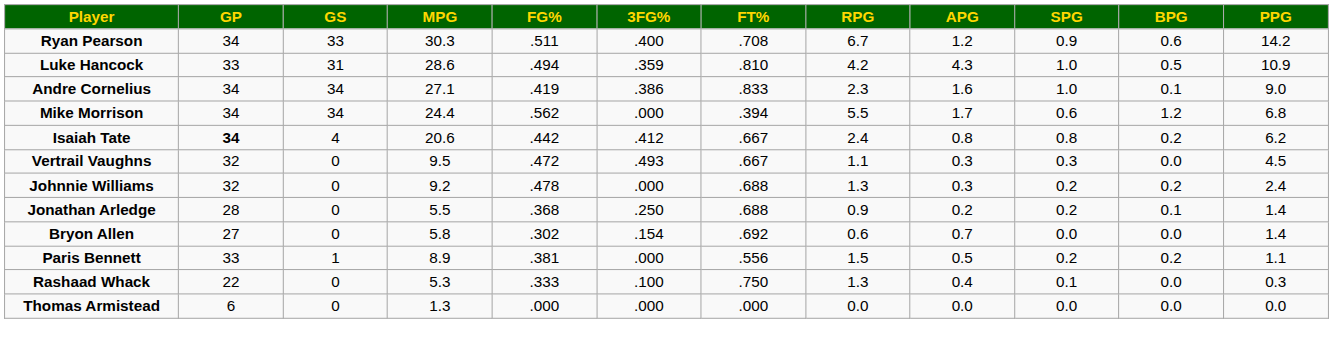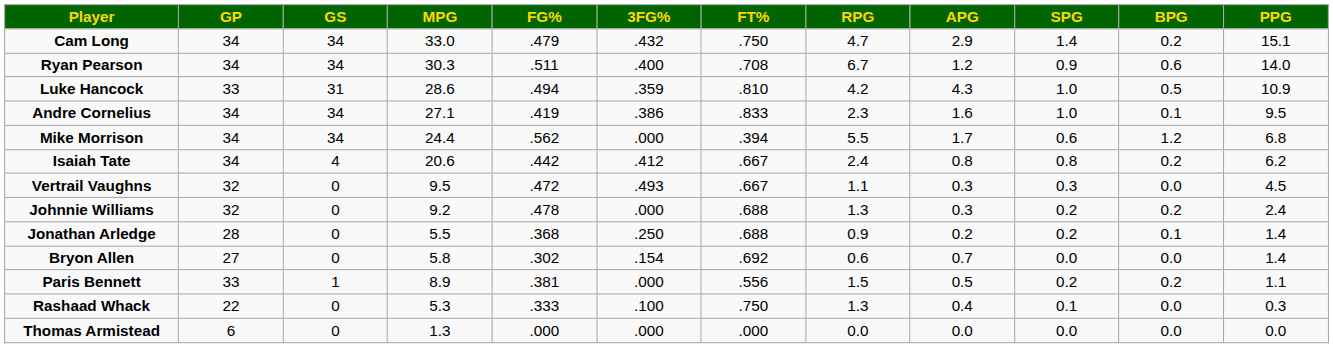+ row: Cam Long | 34 | 34 | 33.0 | .479 | .432 | .750 | 4.7 | 2.9 | 1.4 | 0.2 | 15.1
Ryan Pearson | GS: 33 -> 34
Ryan Pearson | PPG: 14.2 -> 14.0
Andre Cornelius | PPG: 9.0 -> 9.5
Isaiah Tate | GP: bold -> normal
